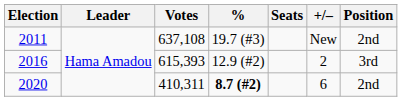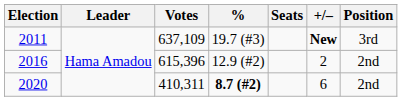2011 | Votes: 637,108 -> 637,109
2011 | +/–: normal -> bold
2011 | Position: 2nd -> 3rd
2016 | Votes: 615,393 -> 615,396
2016 | Position: 3rd -> 2nd
